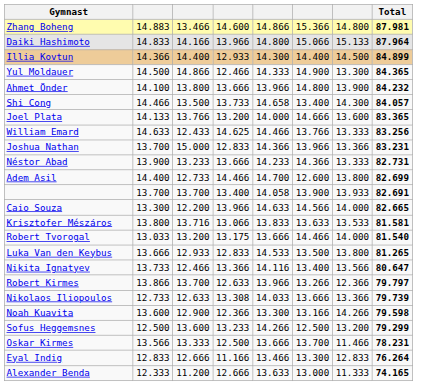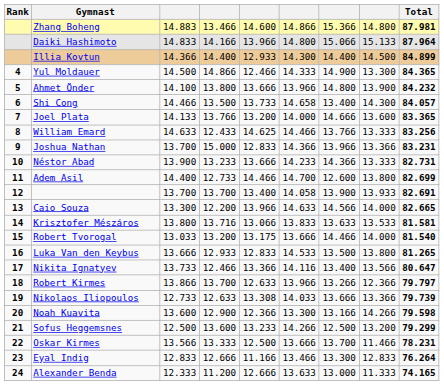+ column: Rank | 4 | 5 | 6 | 7 | 8 | 9 | 10 | 11 | 12 | 13 | 14 | 15 | 16 | 17 | 18 | 19 | 20 | 21 | 22 | 23 | 24
